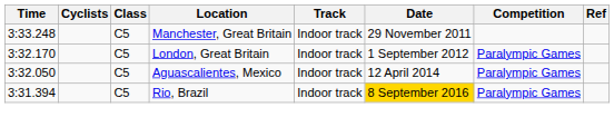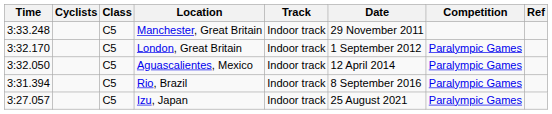Rio, Brazil | Date: gold background -> no background
+ row: 3:27.057 | C5 | Izu, Japan | Indoor track | 25 August 2021 | Paralympic Games
